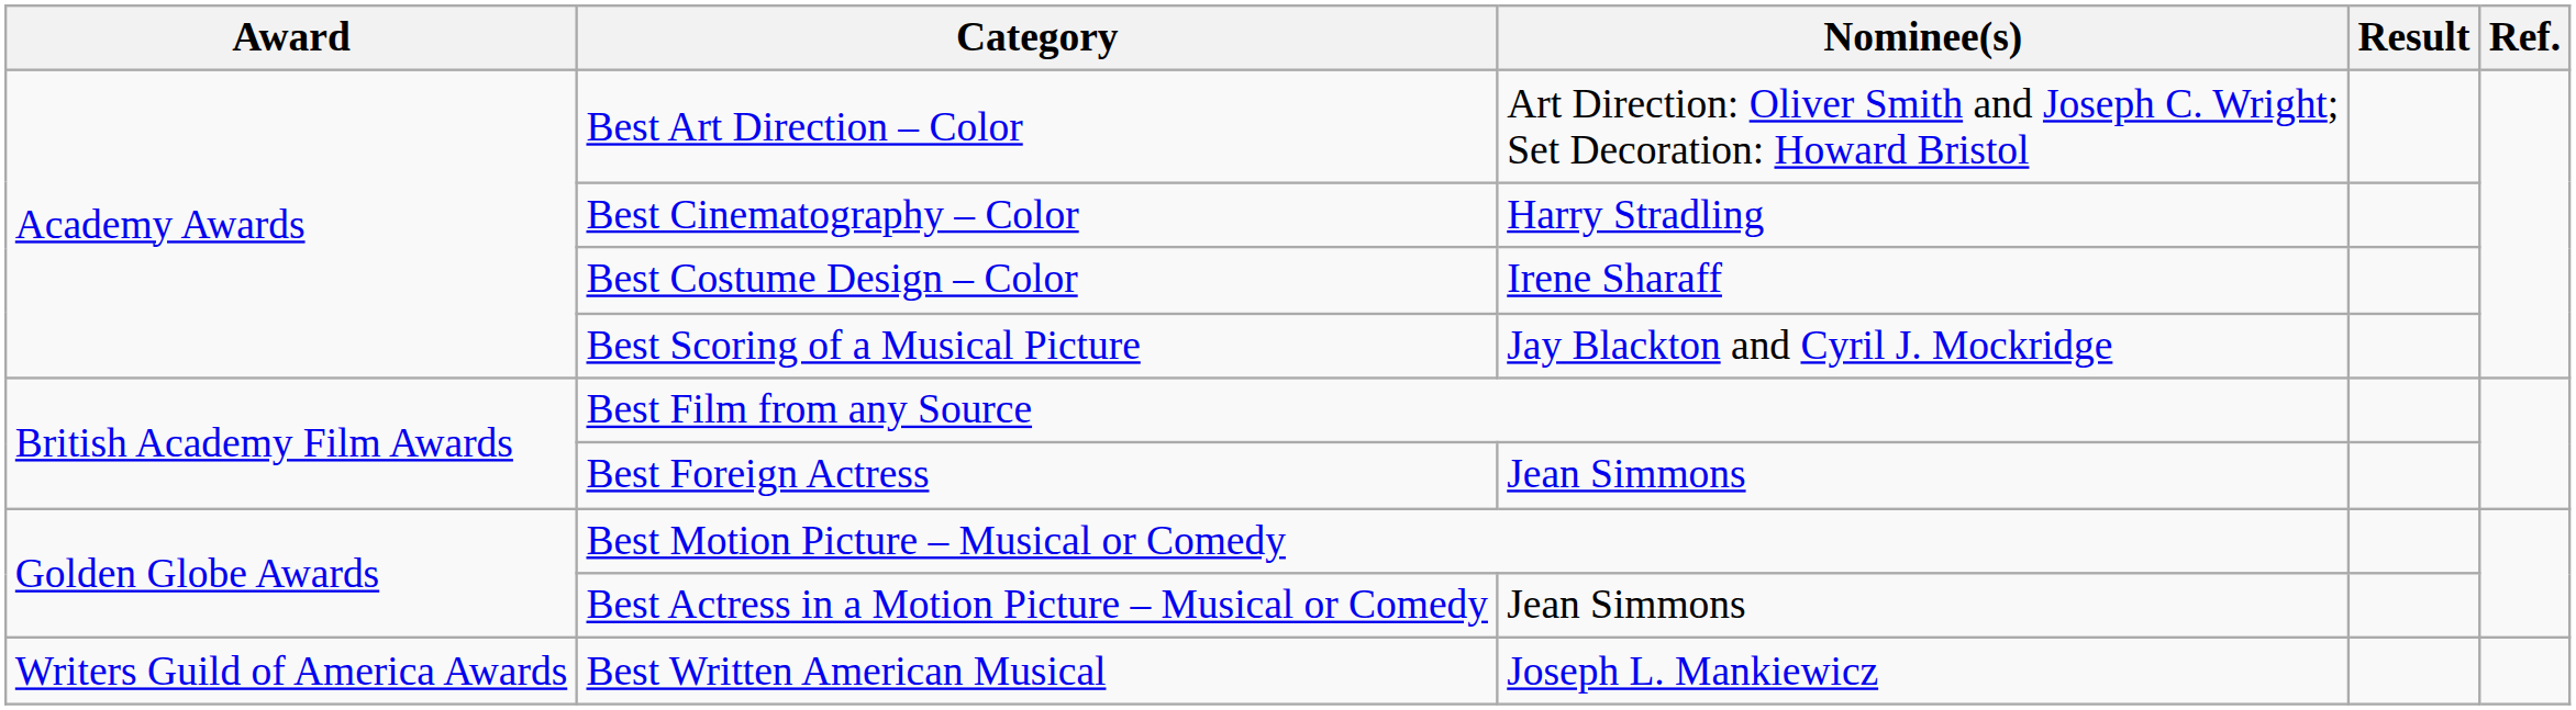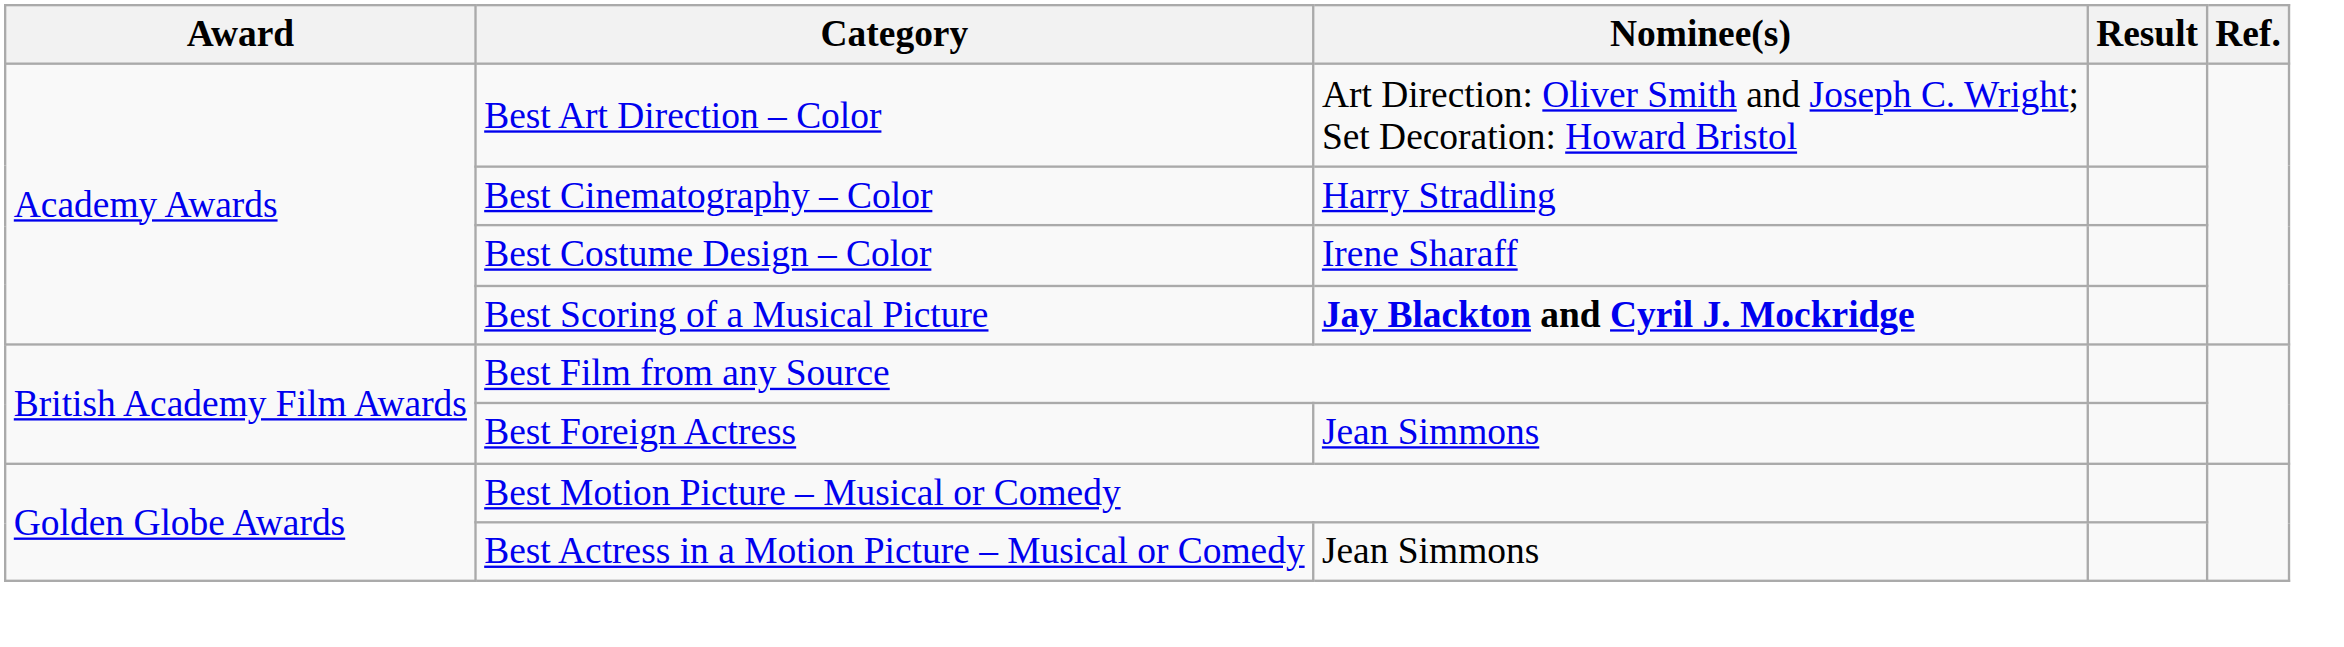Best Scoring of a Musical Picture | Nominee(s): normal -> bold
- row: Writers Guild of America Awards | Best Written American Musical | Joseph L. Mankiewicz
